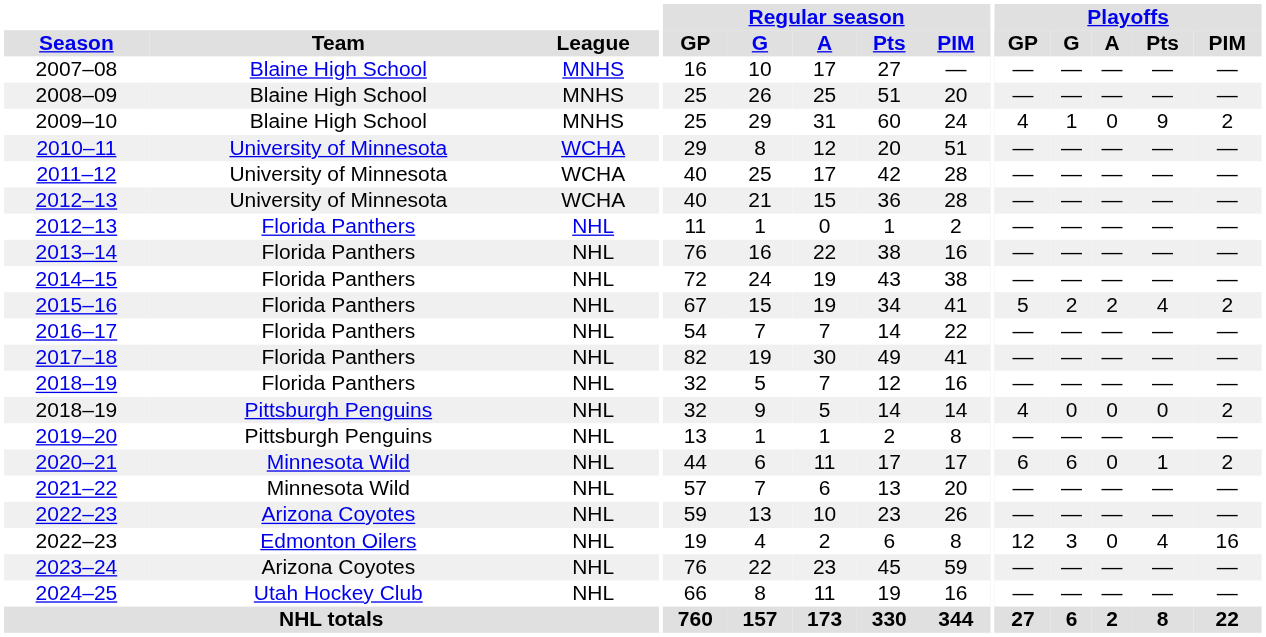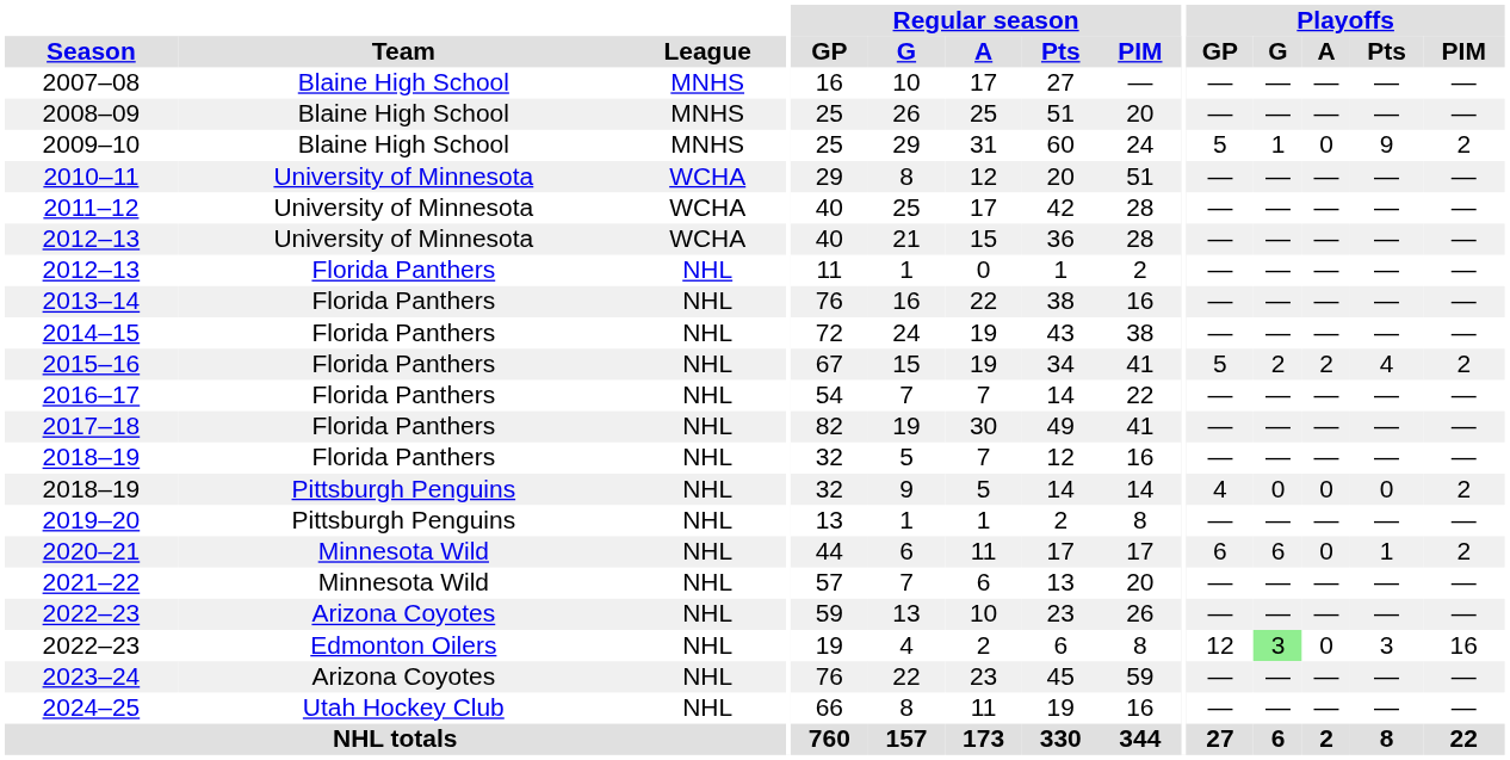2009–10 | Playoffs / GP: 4 -> 5
2022–23 / Edmonton Oilers | Playoffs / G: no background -> lightgreen background
2022–23 / Edmonton Oilers | Playoffs / Pts: 4 -> 3
